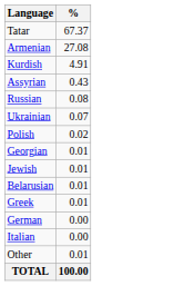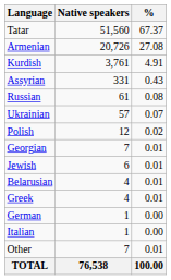+ column: Native speakers | 51,560 | 20,726 | 3,761 | 331 | 61 | 57 | 12 | 7 | 6 | 4 | 4 | 1 | 1 | 7 | 76,538
